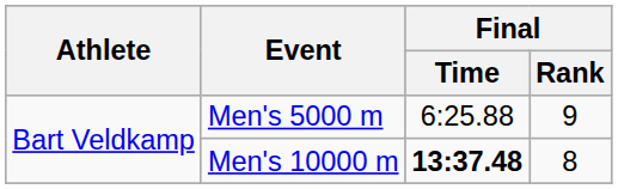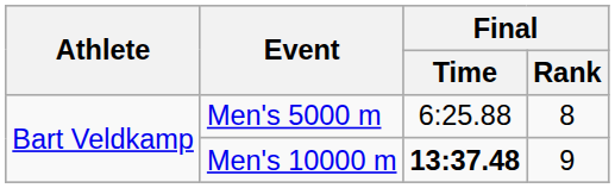Men's 5000 m | Final / Rank: 9 -> 8
Men's 10000 m | Final / Rank: 8 -> 9
